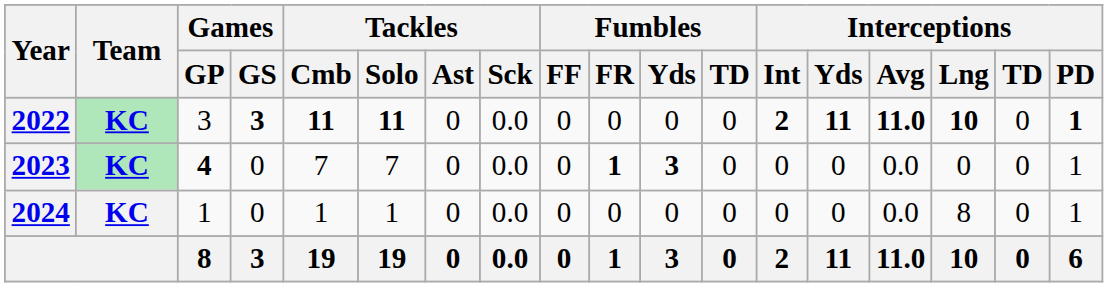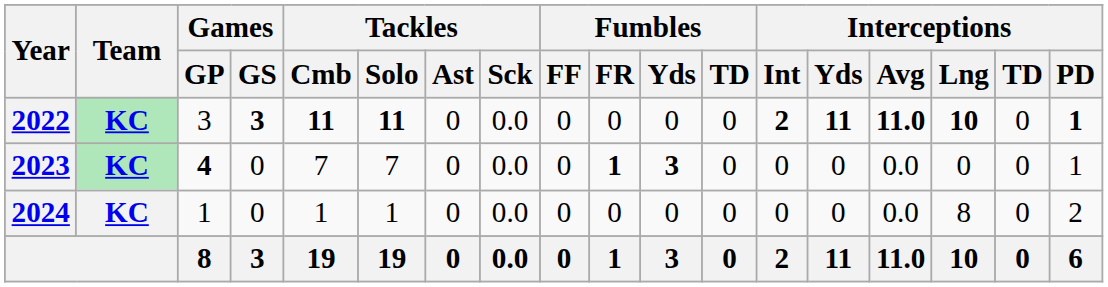2024 | Interceptions / PD: 1 -> 2
